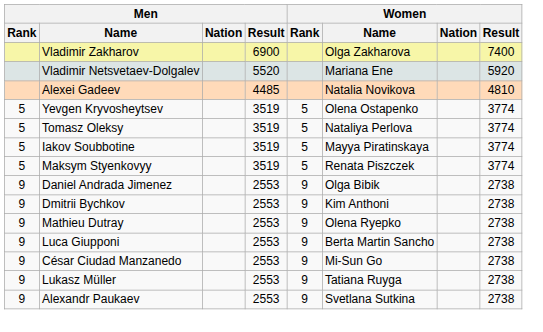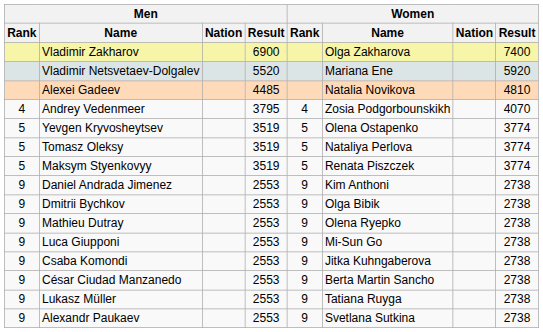+ row: 4 | Andrey Vedenmeer | 3795 | 4 | Zosia Podgorbounskikh | 4070
- row: 5 | Iakov Soubbotine | 3519 | 5 | Mayya Piratinskaya | 3774
Daniel Andrada Jimenez | Women / Name: Olga Bibik -> Kim Anthoni
Dmitrii Bychkov | Women / Name: Kim Anthoni -> Olga Bibik
Luca Giupponi | Women / Name: Berta Martin Sancho -> Mi-Sun Go
+ row: 9 | Csaba Komondi | 2553 | 9 | Jitka Kuhngaberova | 2738
César Ciudad Manzanedo | Women / Name: Mi-Sun Go -> Berta Martin Sancho
